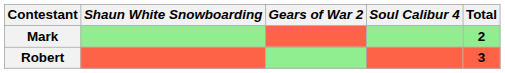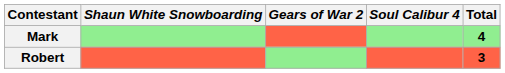Mark | Total: 2 -> 4
